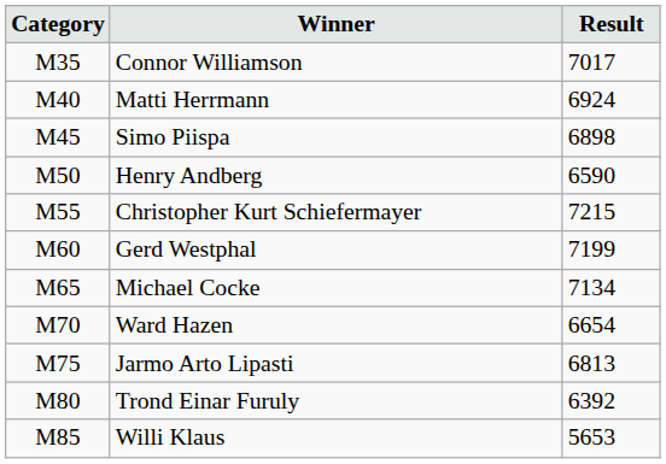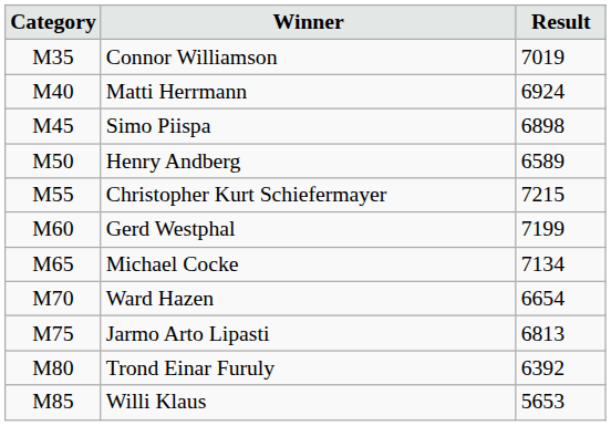Connor Williamson | Result: 7017 -> 7019
Henry Andberg | Result: 6590 -> 6589
